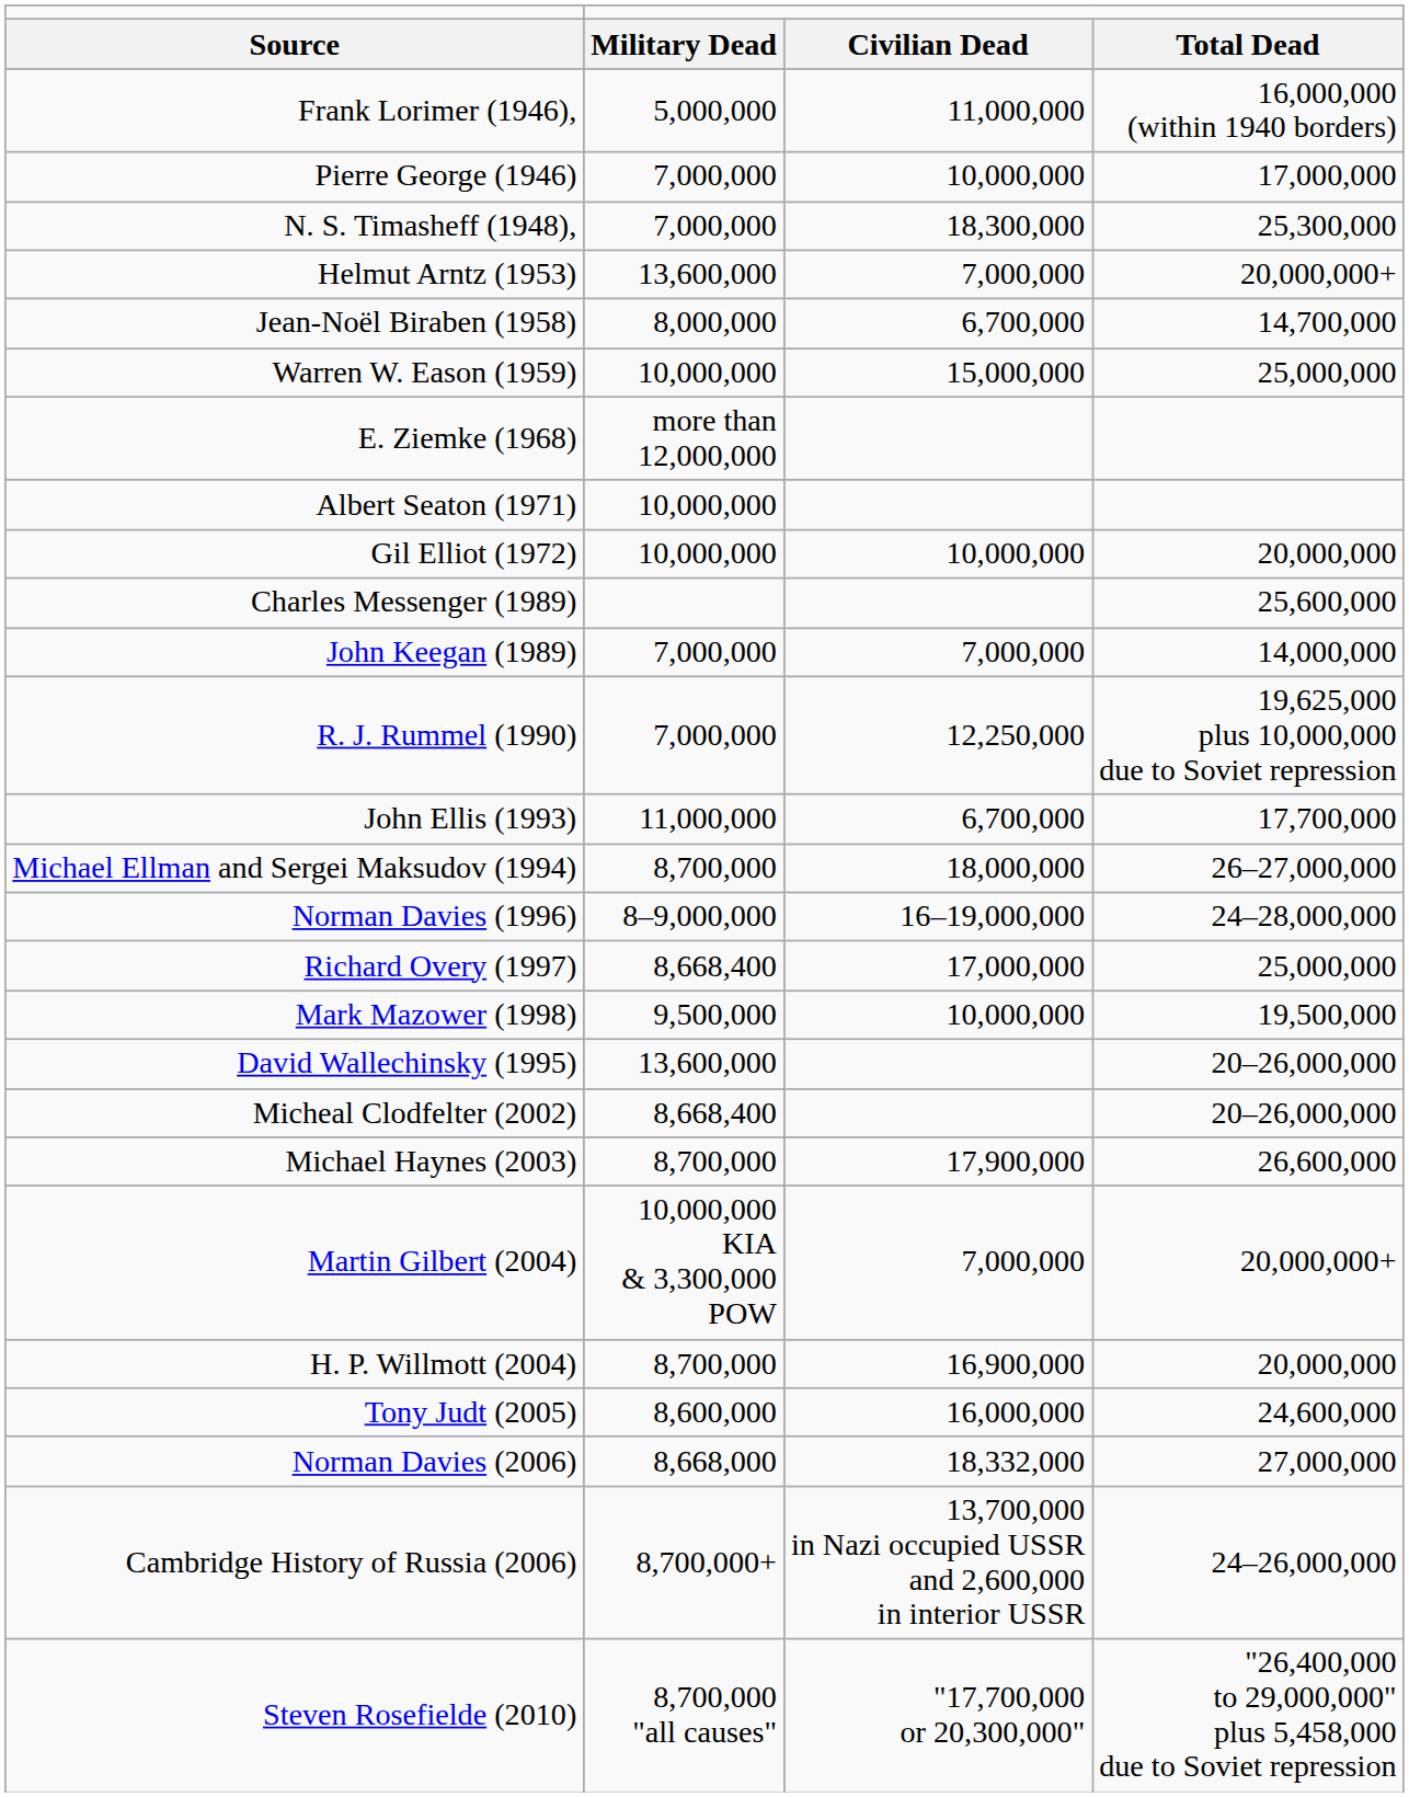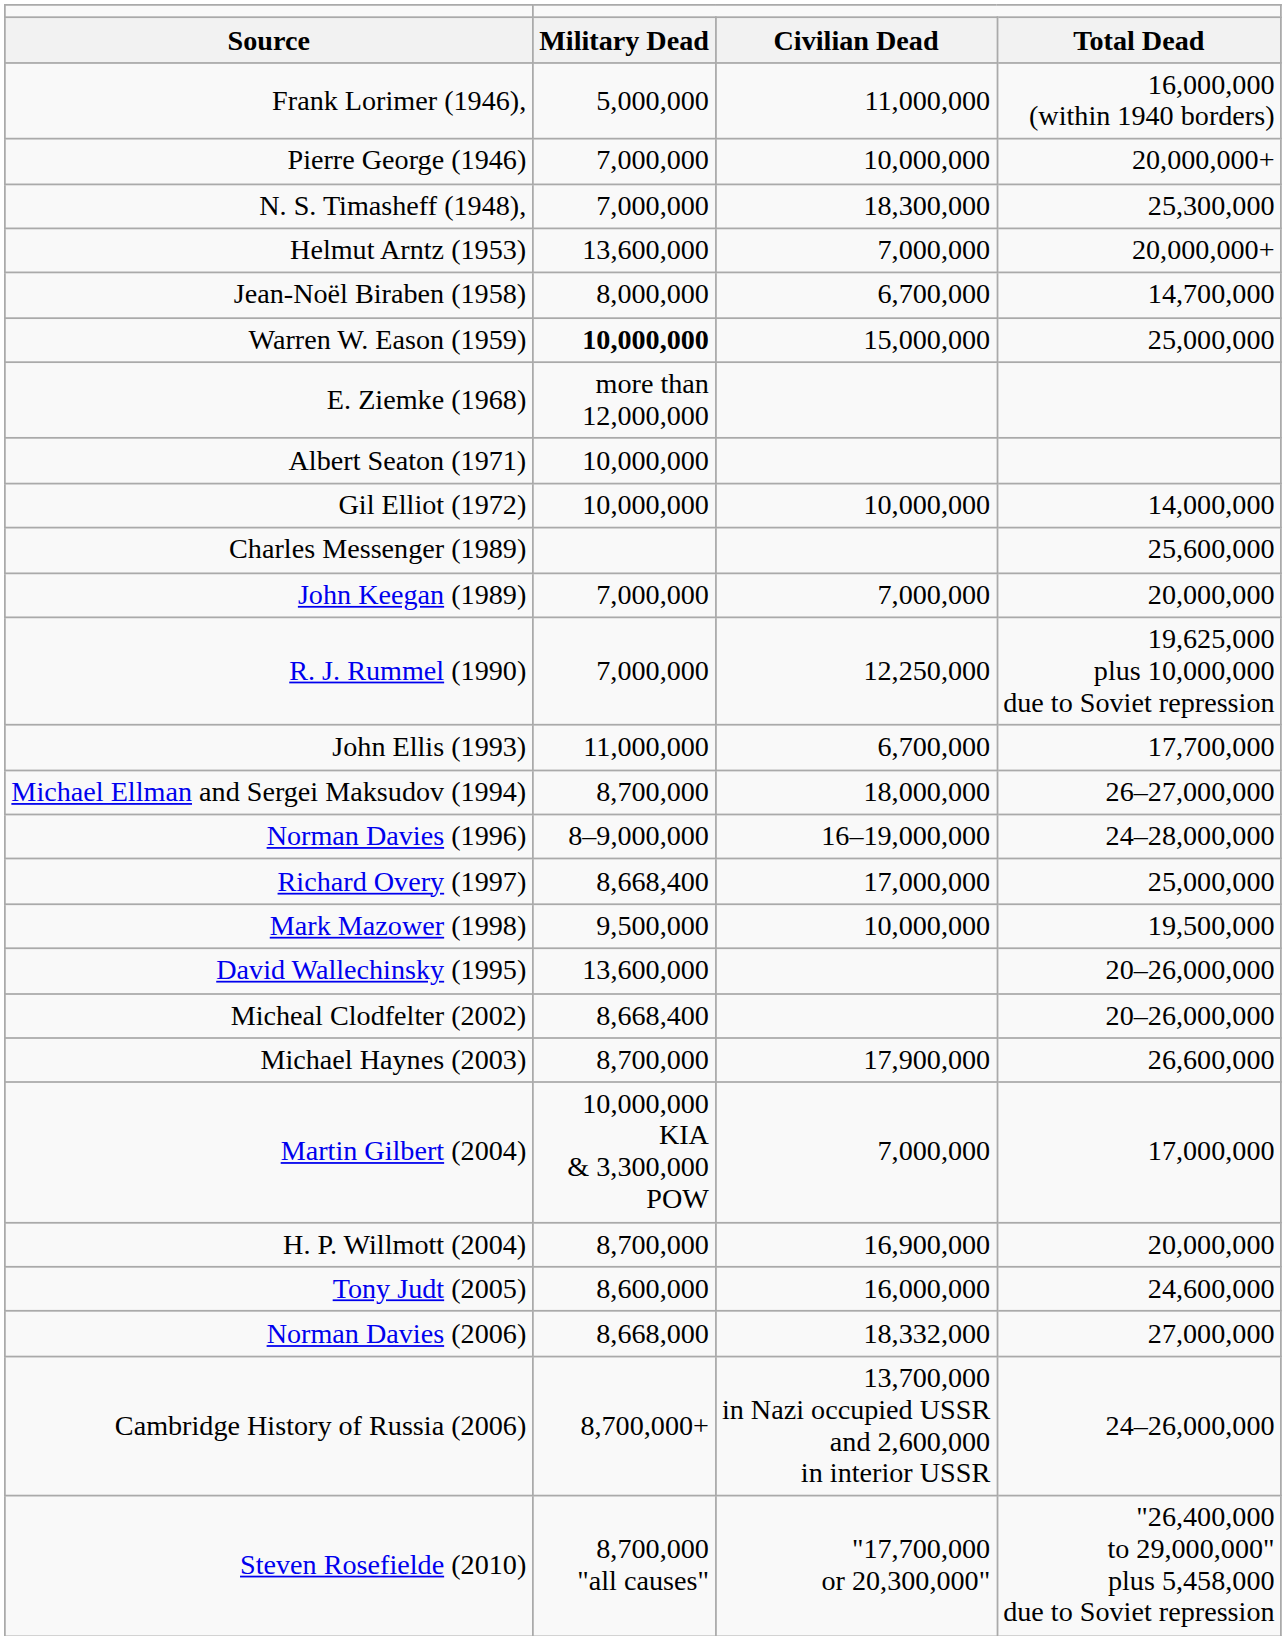Pierre George (1946) | column 4: 17,000,000 -> 20,000,000+
Warren W. Eason (1959) | column 2: normal -> bold
Gil Elliot (1972) | column 4: 20,000,000 -> 14,000,000
John Keegan (1989) | column 4: 14,000,000 -> 20,000,000
Martin Gilbert (2004) | column 4: 20,000,000+ -> 17,000,000
